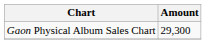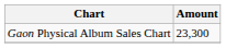Gaon Physical Album Sales Chart | Amount: 29,300 -> 23,300
